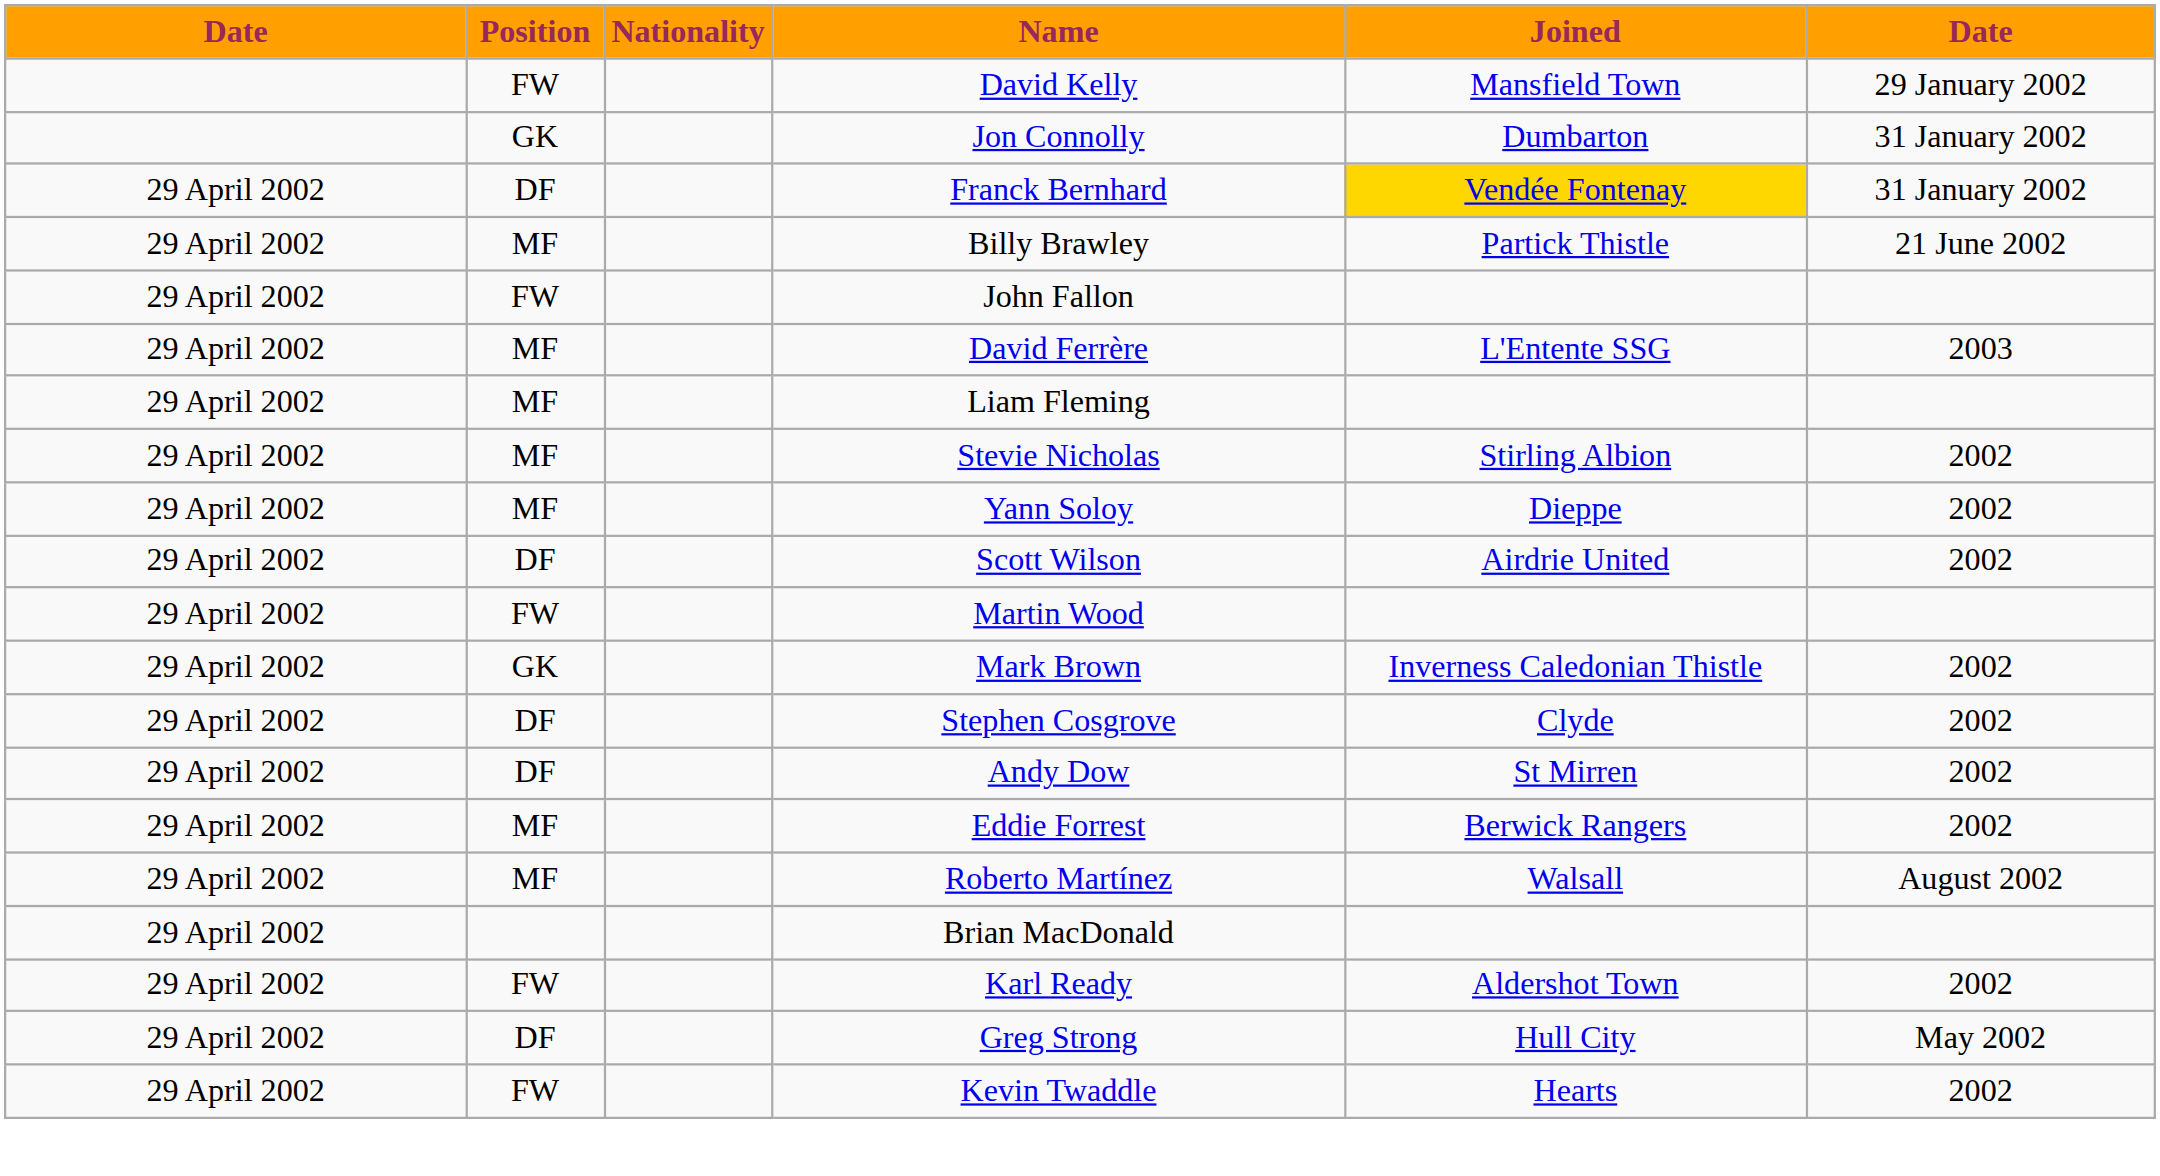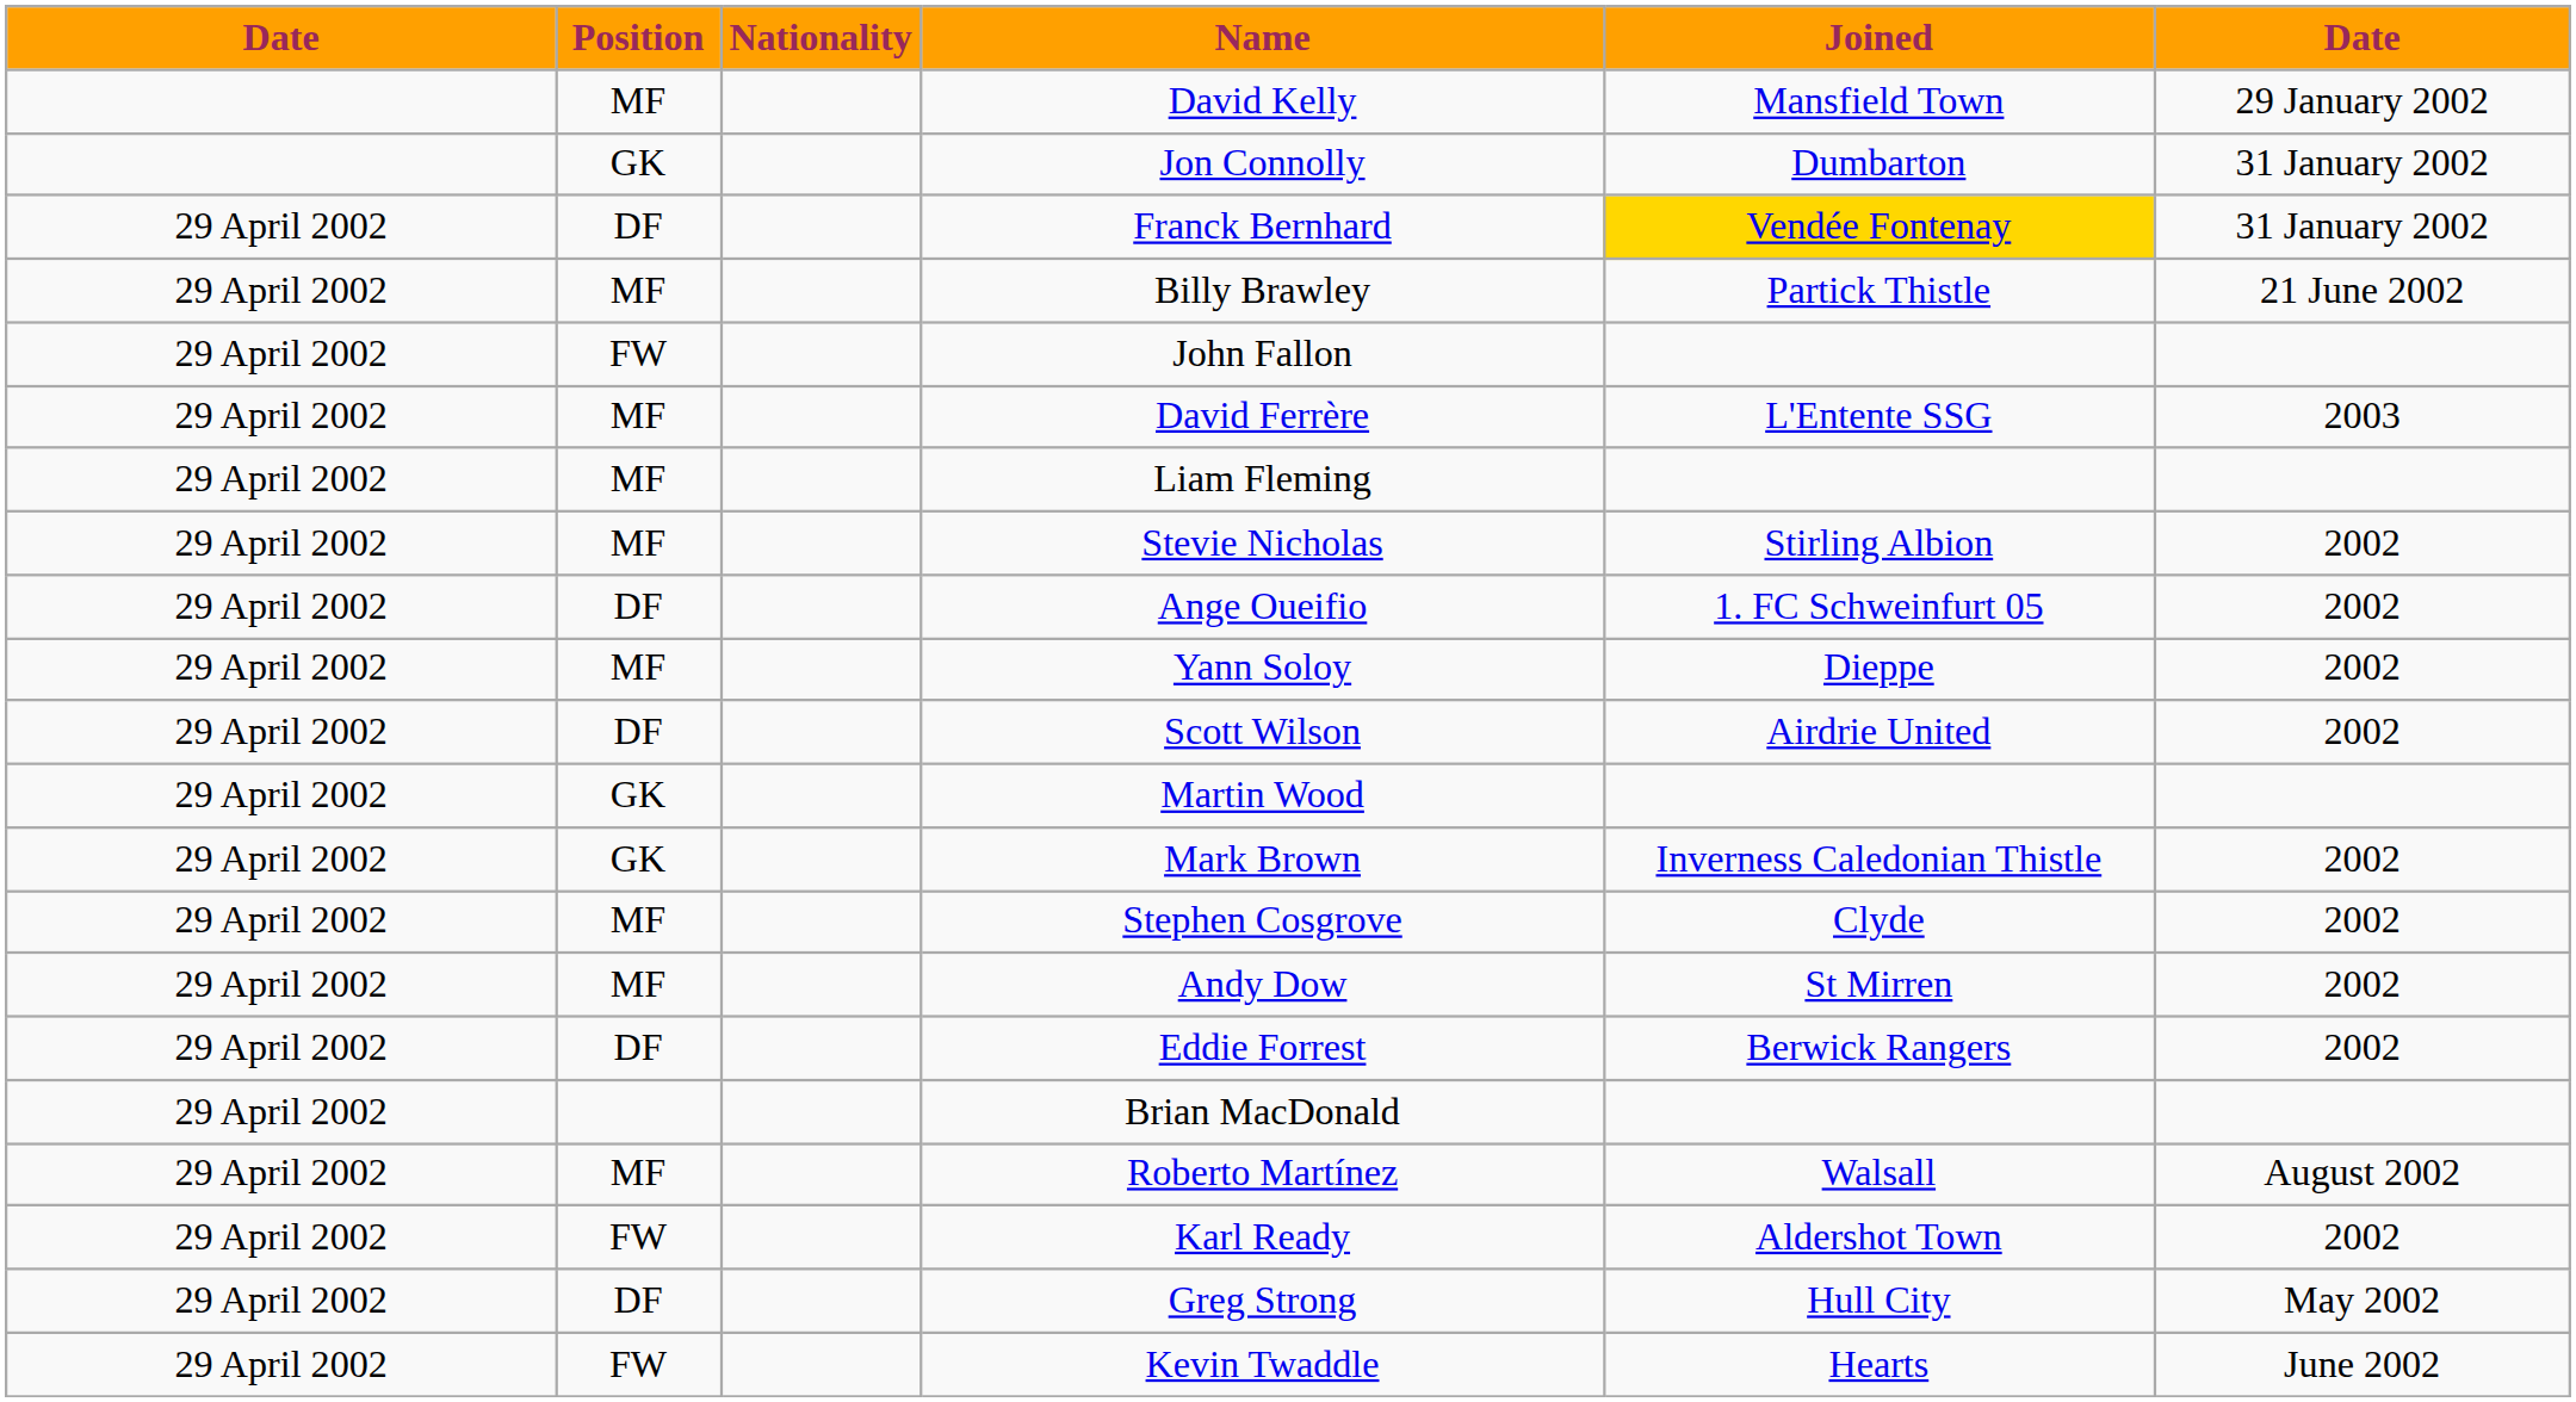David Kelly | Position: FW -> MF
+ row: 29 April 2002 | DF | Ange Oueifio | 1. FC Schweinfurt 05 | 2002
Martin Wood | Position: FW -> GK
Stephen Cosgrove | Position: DF -> MF
Andy Dow | Position: DF -> MF
Eddie Forrest | Position: MF -> DF
rows swapped: Roberto Martínez <-> Brian MacDonald
Kevin Twaddle | column 6: 2002 -> June 2002
